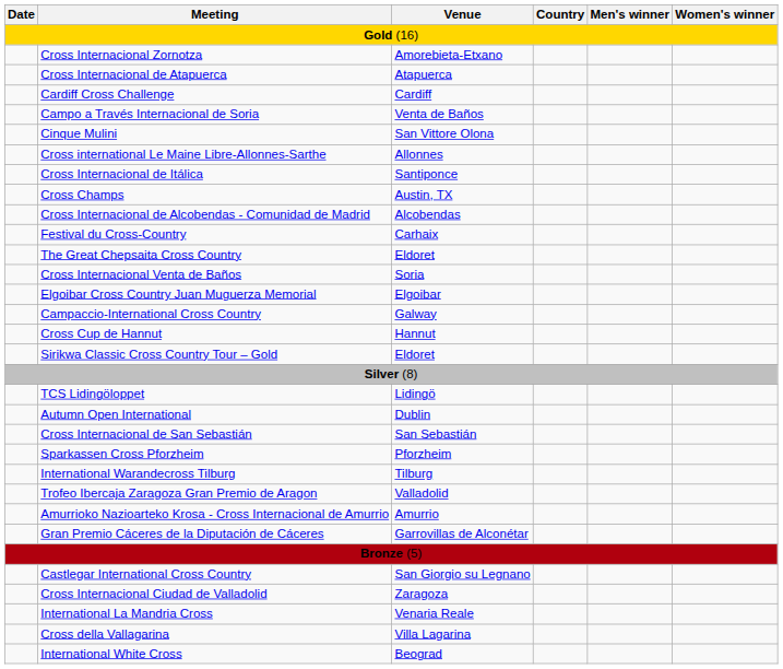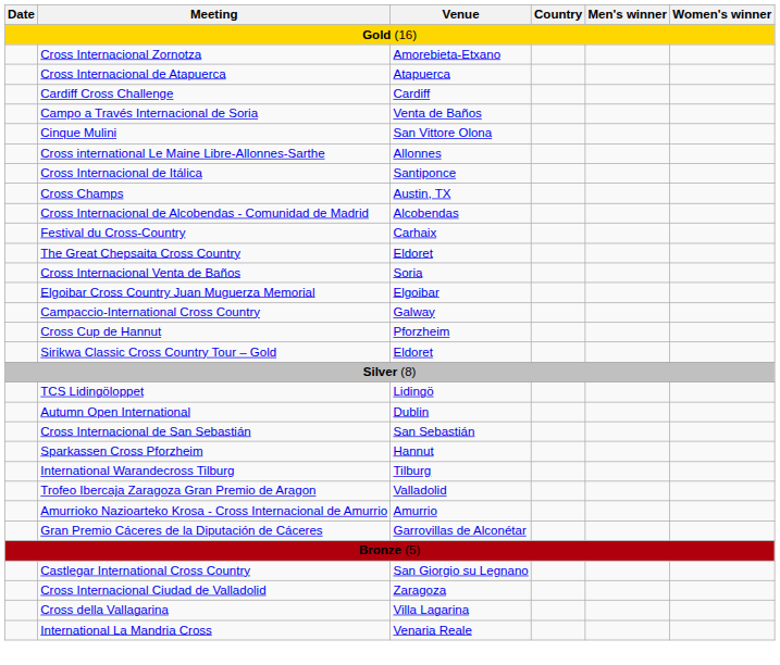Cross Cup de Hannut | Venue: Hannut -> Pforzheim
Sparkassen Cross Pforzheim | Venue: Pforzheim -> Hannut
rows swapped: International La Mandria Cross <-> Cross della Vallagarina
- row: International White Cross | Beograd
